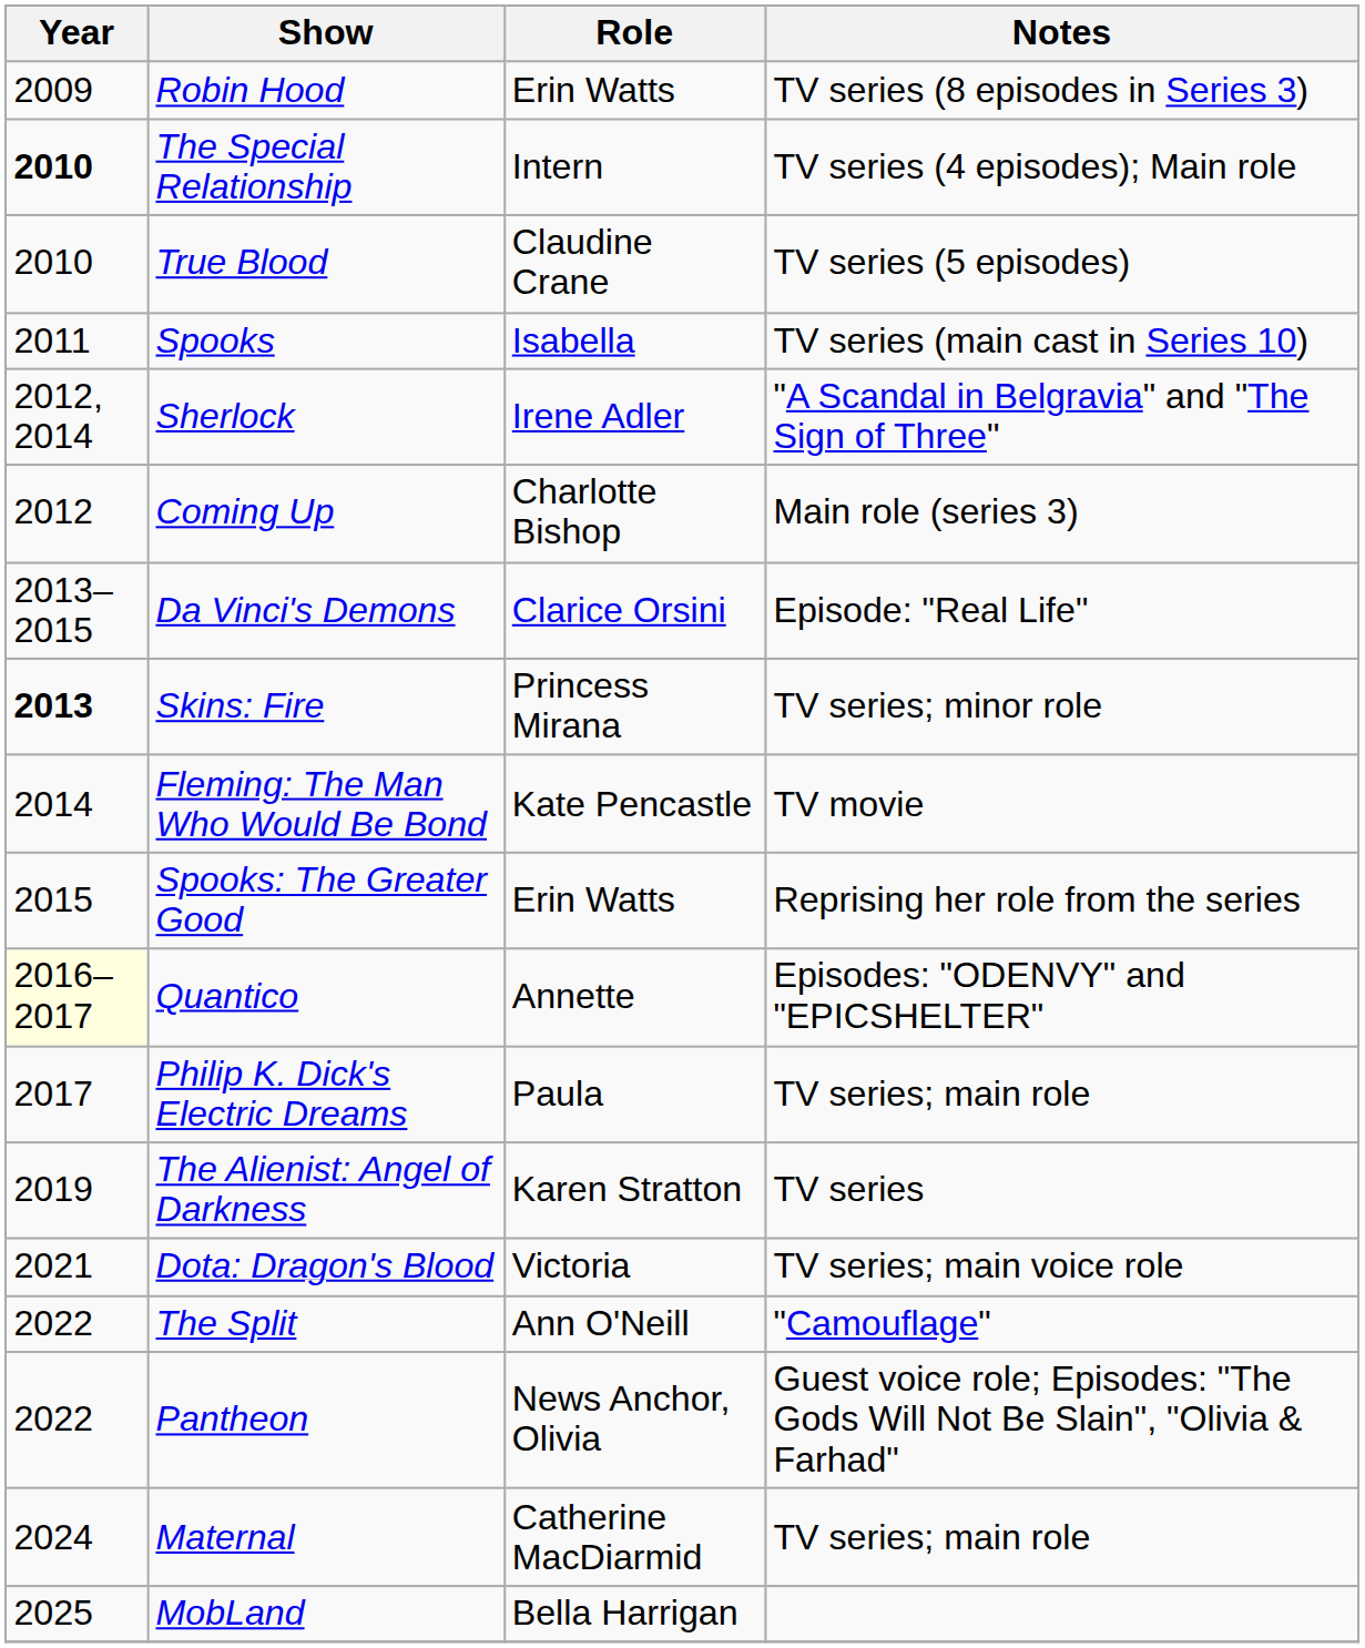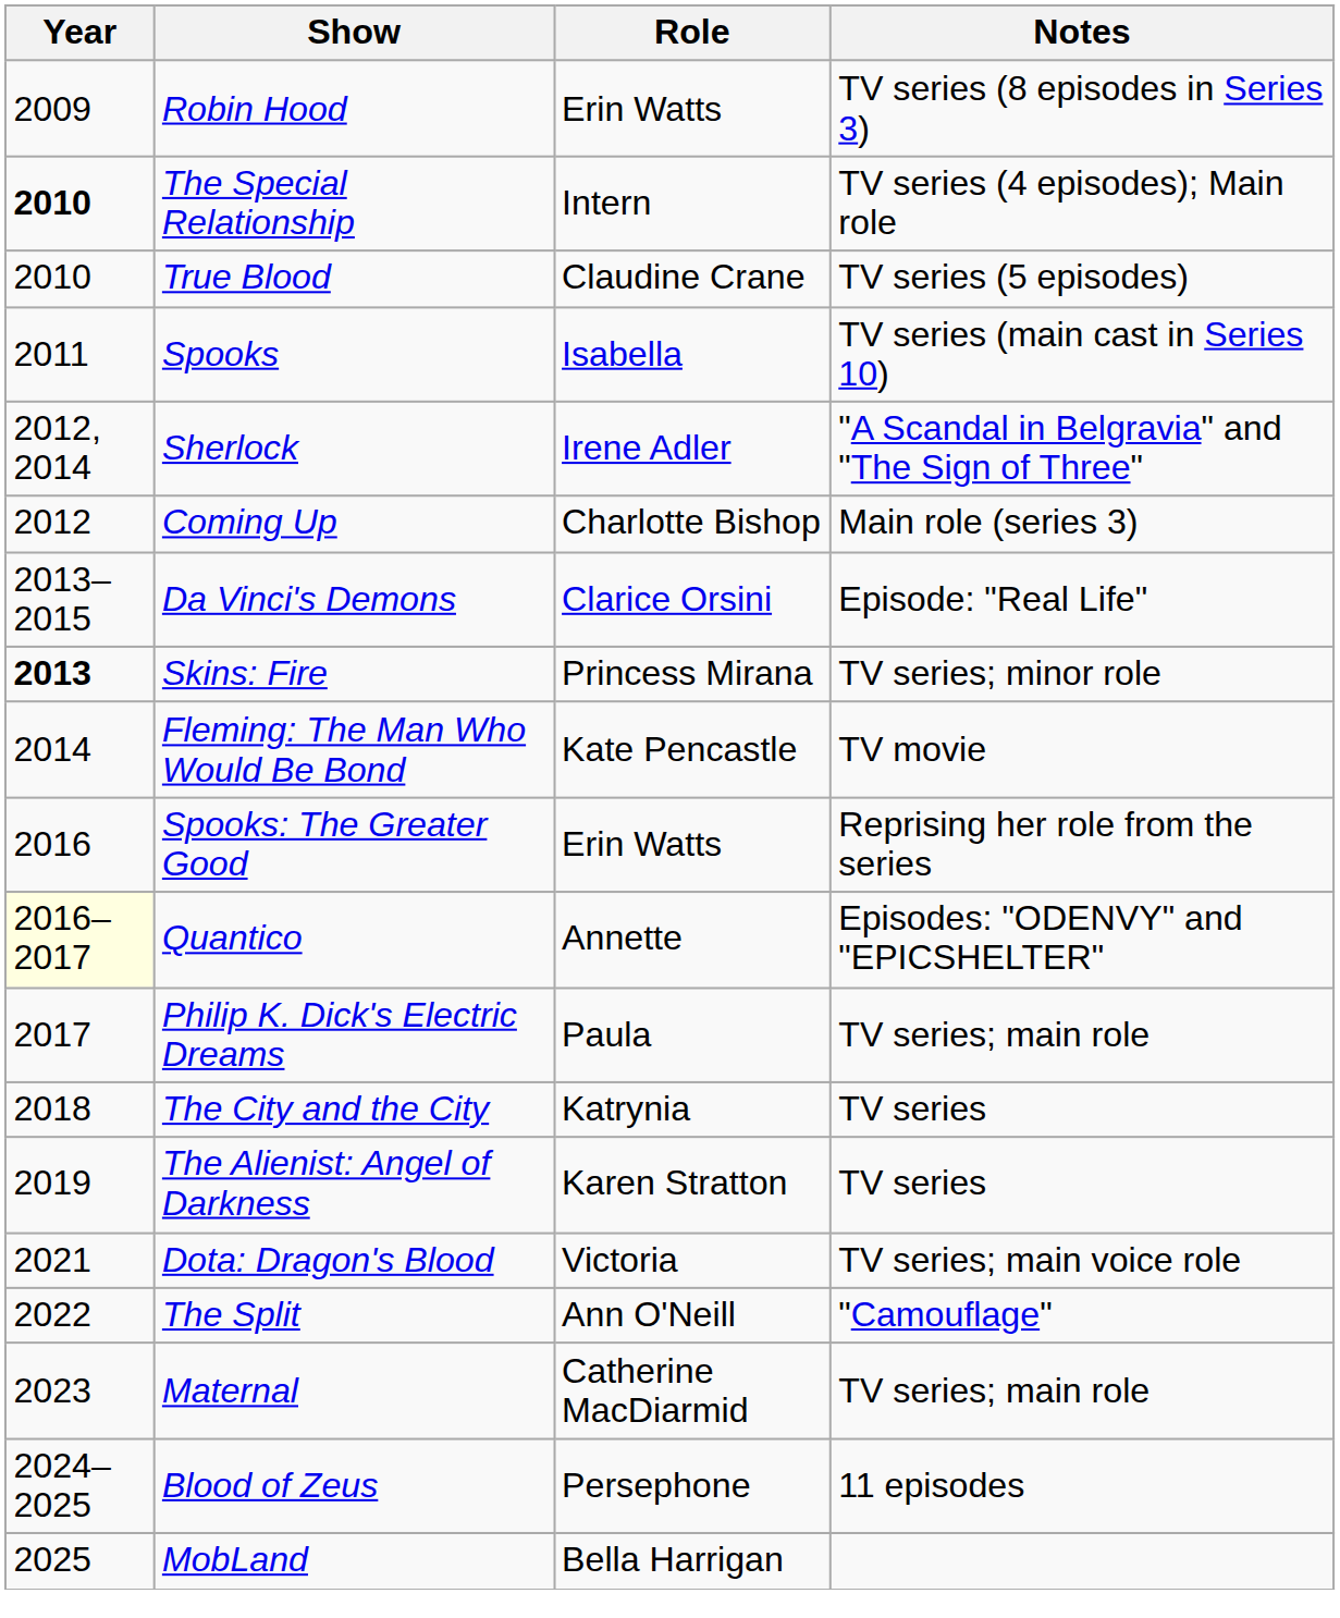Spooks: The Greater Good | Year: 2015 -> 2016
+ row: 2018 | The City and the City | Katrynia | TV series
- row: 2022 | Pantheon | News Anchor, Olivia | Guest voice role; Episodes: "The Gods Will Not Be Slain", "Olivia & Farhad"
Maternal | Year: 2024 -> 2023
+ row: 2024–2025 | Blood of Zeus | Persephone | 11 episodes
